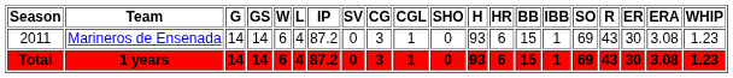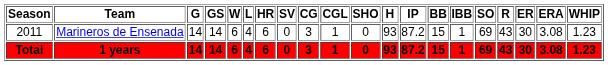columns swapped: IP <-> HR
